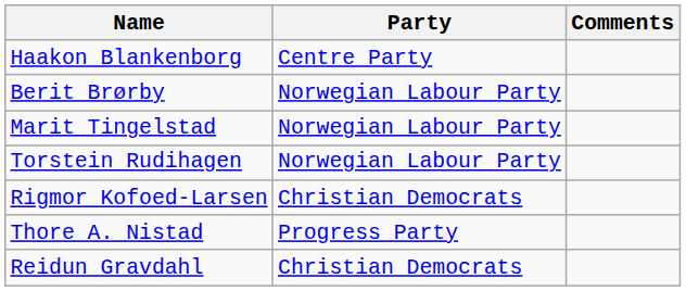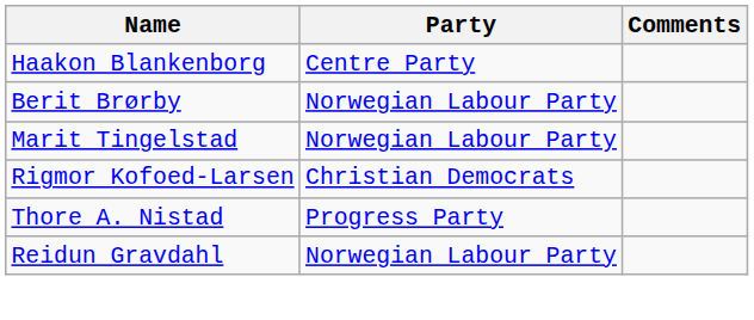- row: Torstein Rudihagen | Norwegian Labour Party
Reidun Gravdahl | Party: Christian Democrats -> Norwegian Labour Party
